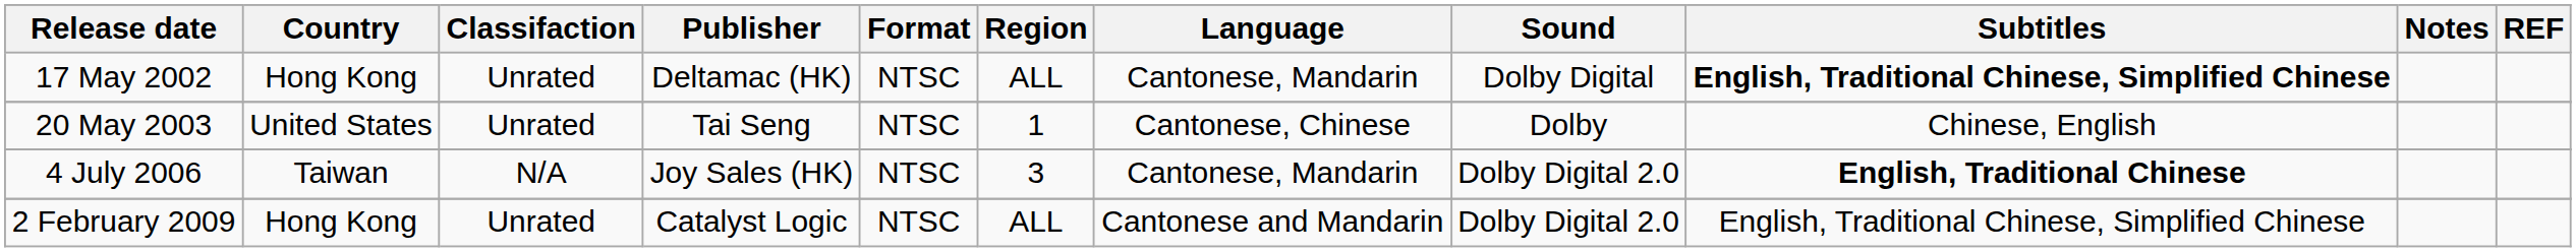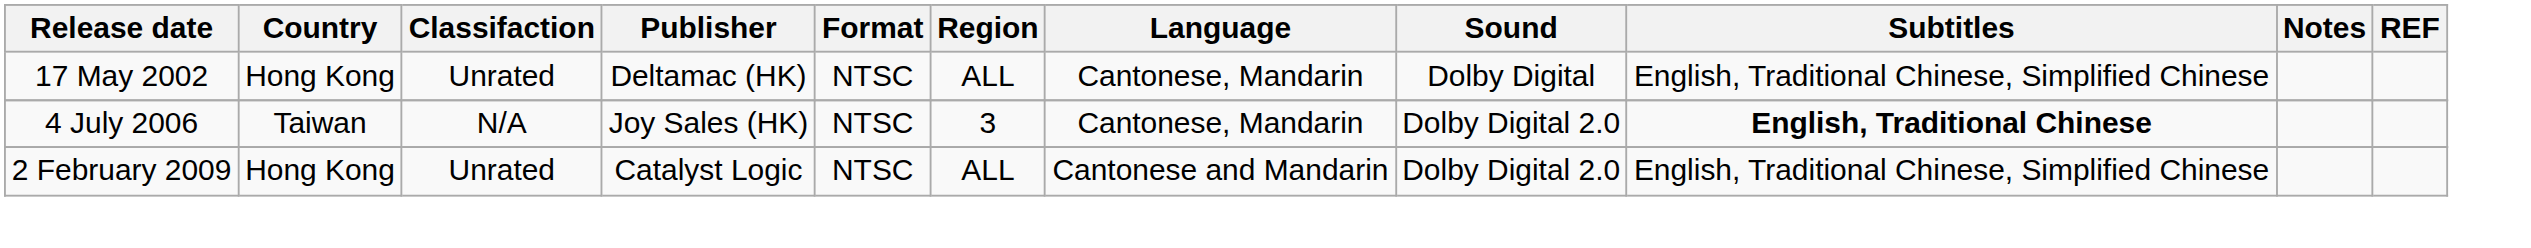17 May 2002 | Subtitles: bold -> normal
- row: 20 May 2003 | United States | Unrated | Tai Seng | NTSC | 1 | Cantonese, Chinese | Dolby | Chinese, English
